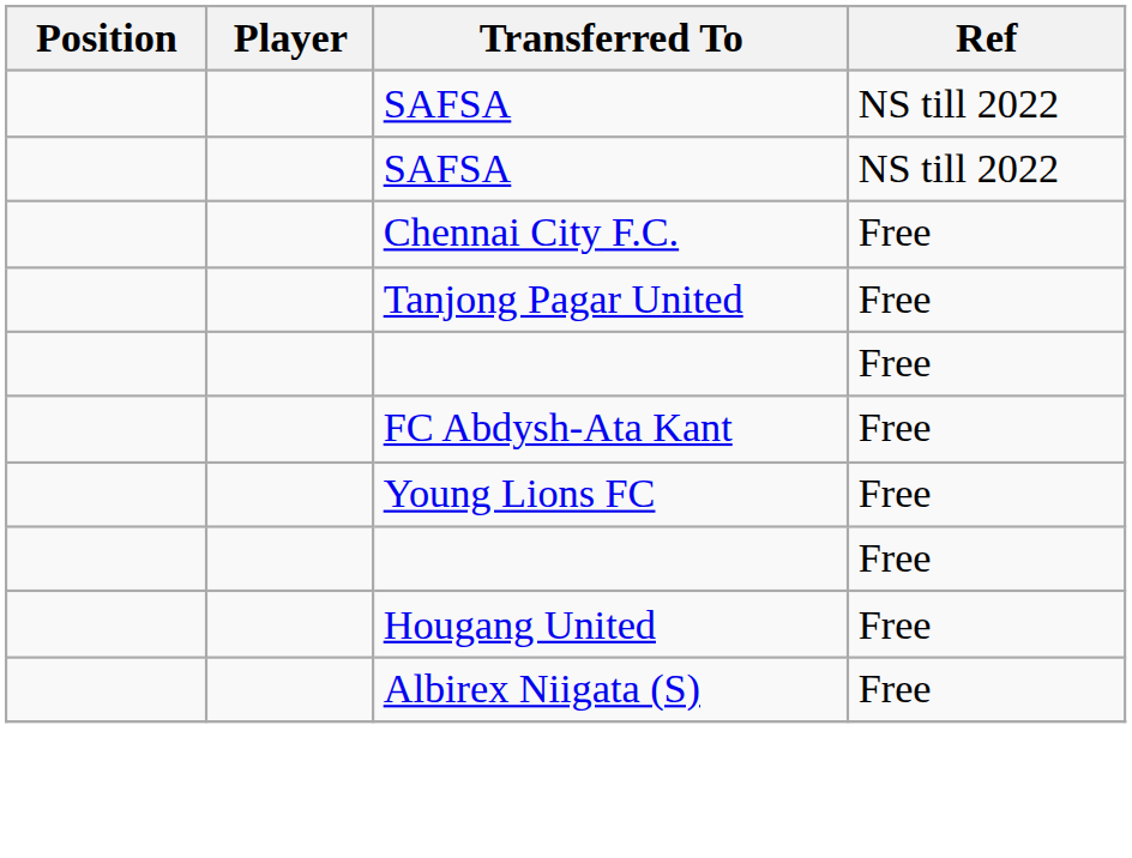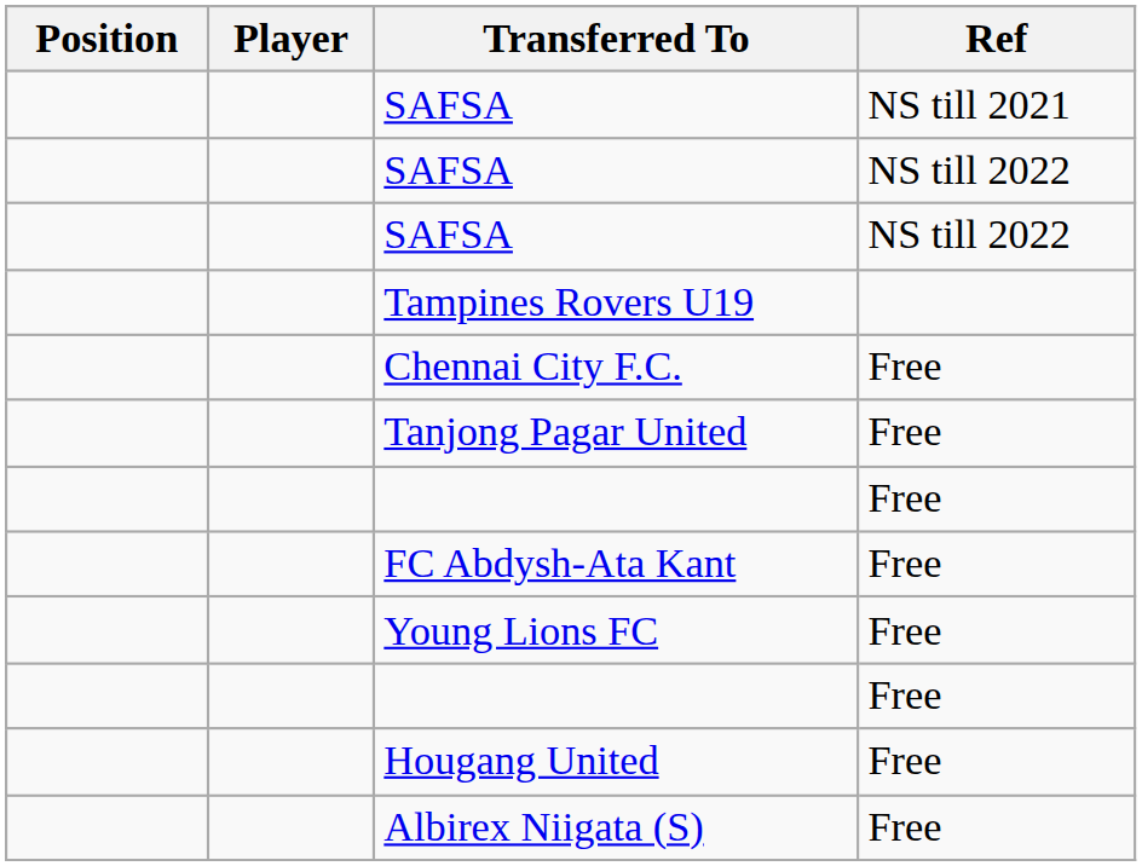+ row: SAFSA | NS till 2021
+ row: Tampines Rovers U19
